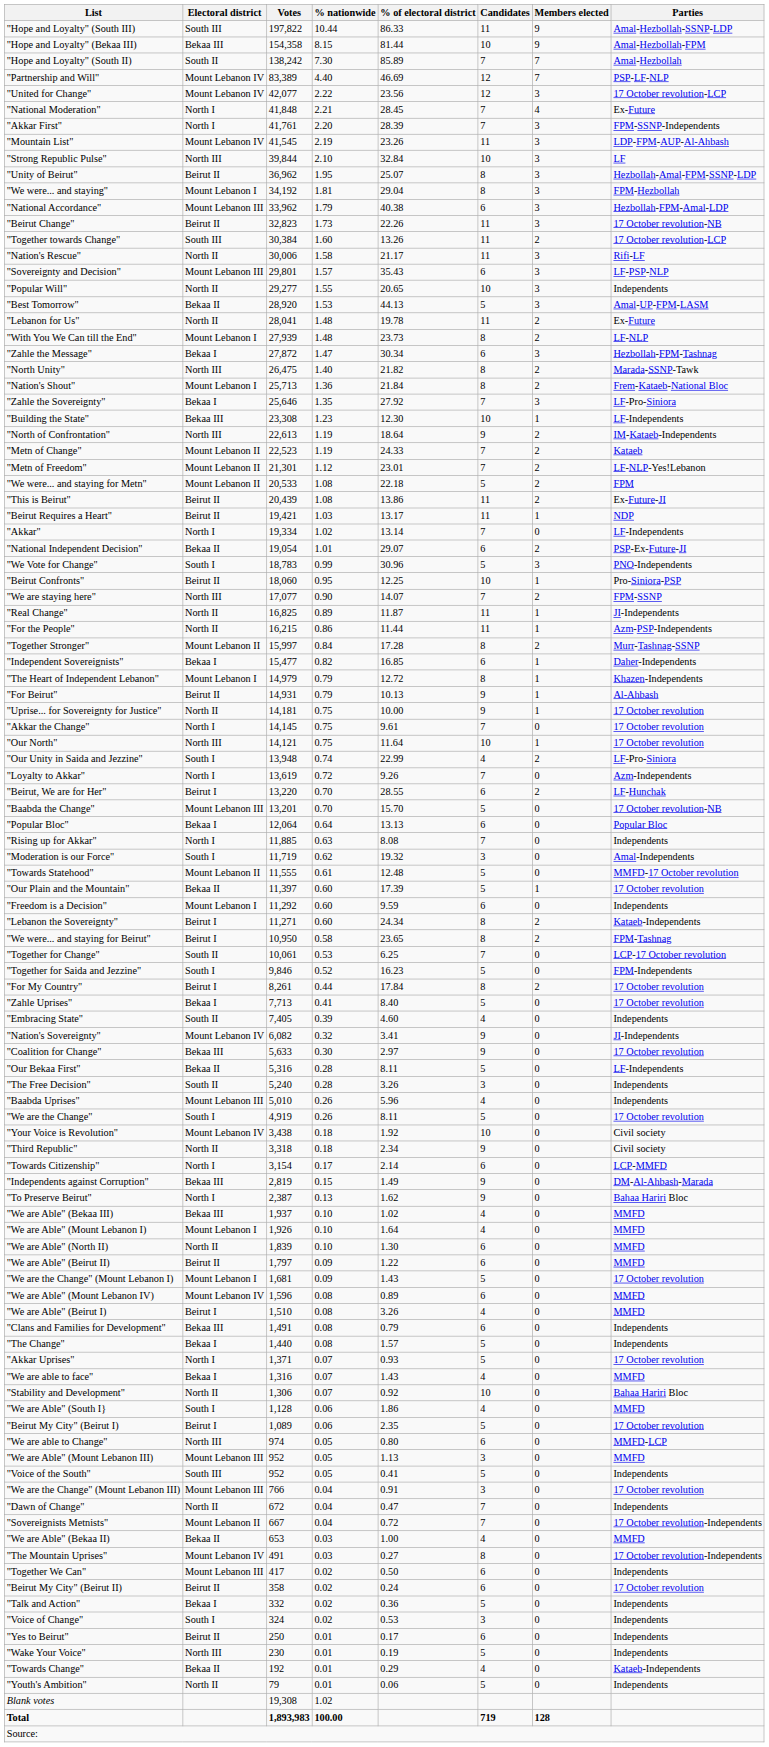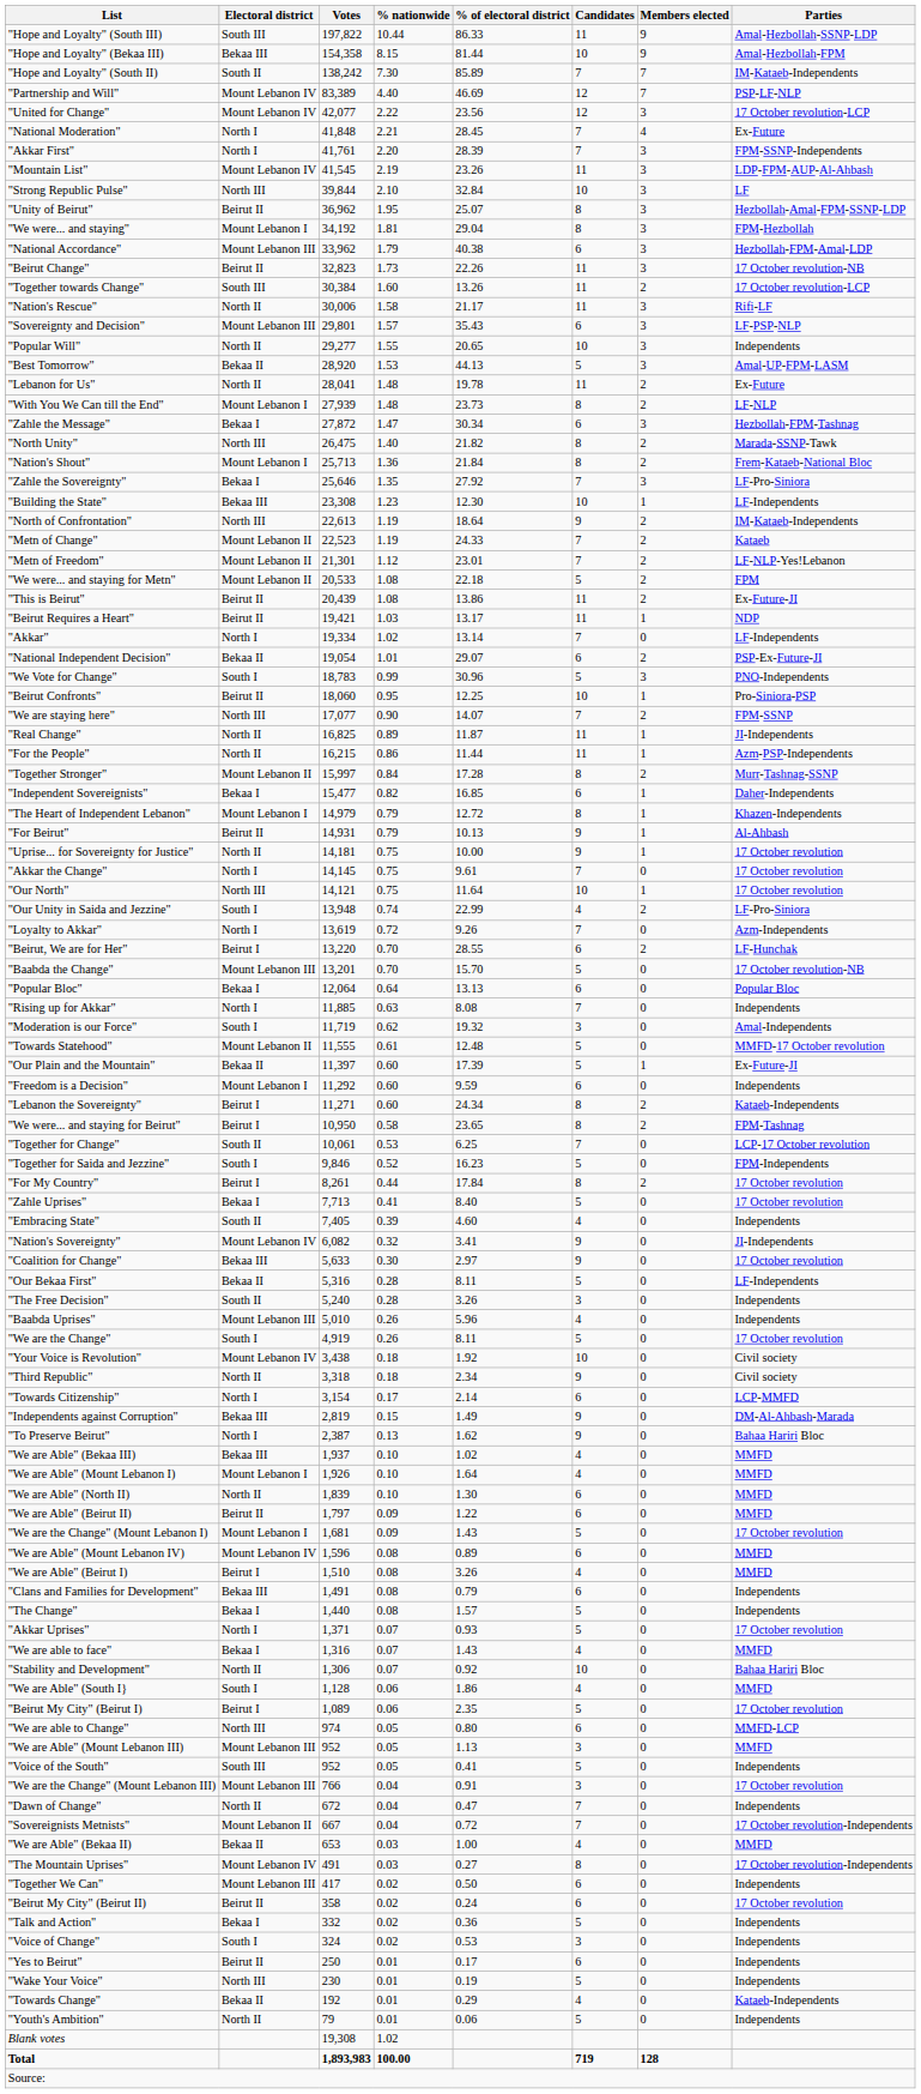"Hope and Loyalty" (South II) | Parties: Amal-Hezbollah -> IM-Kataeb-Independents
"Our Plain and the Mountain" | Parties: 17 October revolution -> Ex-Future-JI
